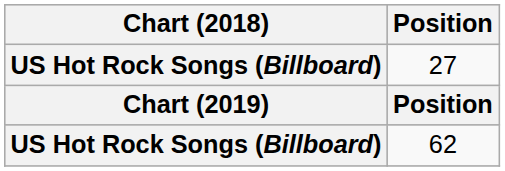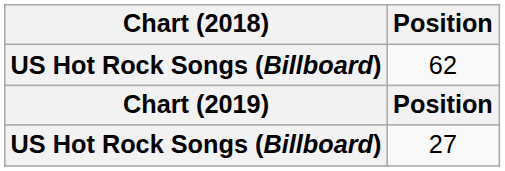rows swapped: 62 <-> 27
